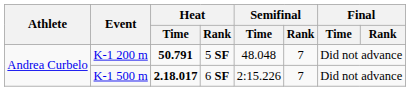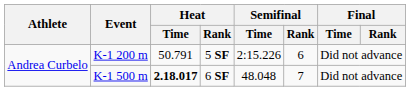K-1 200 m | Heat / Time: bold -> normal
K-1 200 m | Semifinal / Time: 48.048 -> 2:15.226
K-1 200 m | Semifinal / Rank: 7 -> 6
K-1 500 m | Semifinal / Time: 2:15.226 -> 48.048
